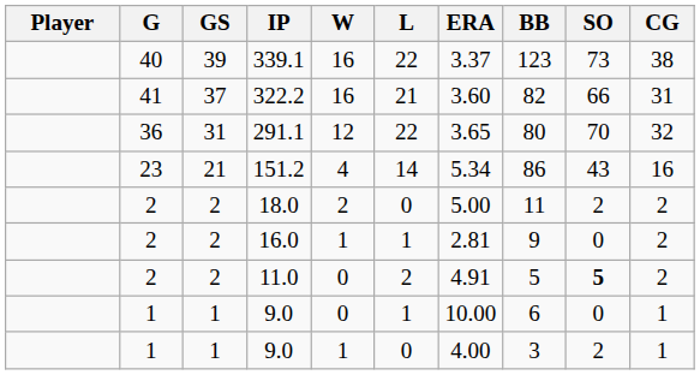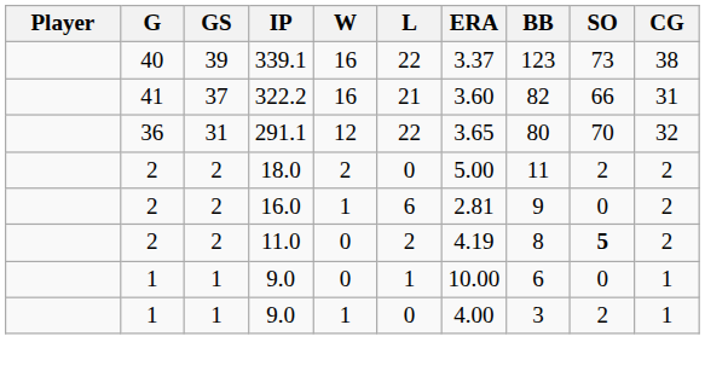- row: 23 | 21 | 151.2 | 4 | 14 | 5.34 | 86 | 43 | 16
16.0 | L: 1 -> 6
11.0 | ERA: 4.91 -> 4.19
11.0 | BB: 5 -> 8
